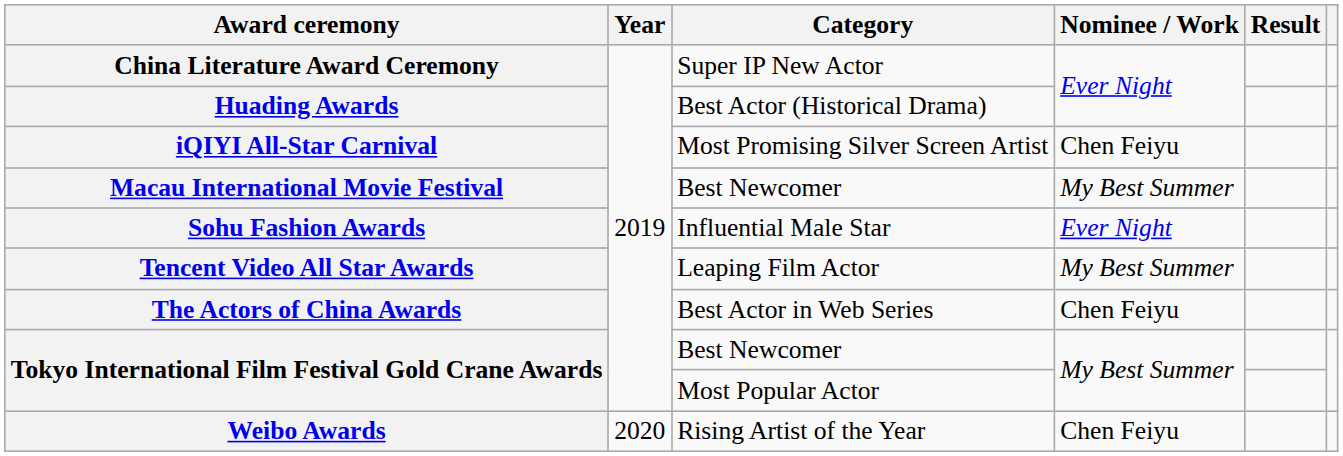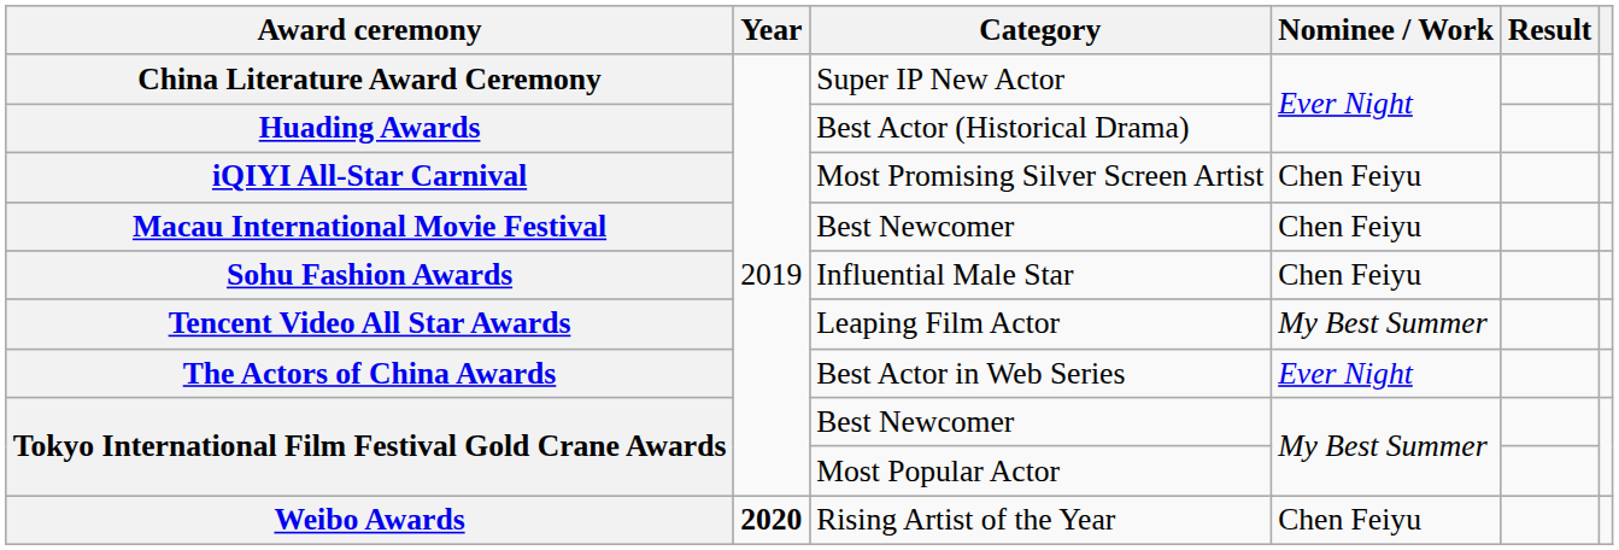Macau International Movie Festival | Nominee / Work: My Best Summer -> Chen Feiyu
Sohu Fashion Awards | Nominee / Work: Ever Night -> Chen Feiyu
The Actors of China Awards | Nominee / Work: Chen Feiyu -> Ever Night
Weibo Awards | Year: normal -> bold
